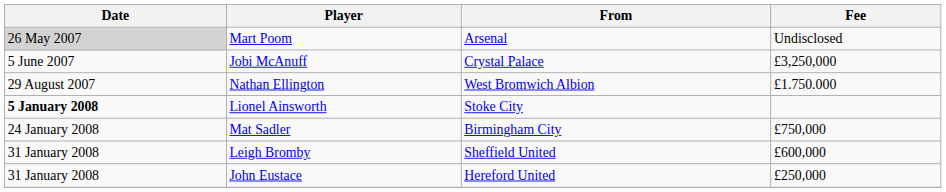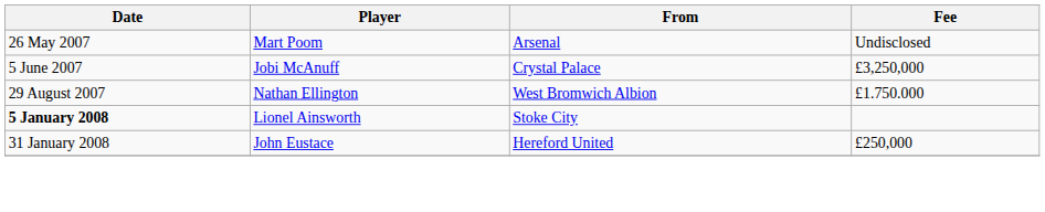Mart Poom | Date: lightgrey background -> no background
- row: 24 January 2008 | Mat Sadler | Birmingham City | £750,000
- row: 31 January 2008 | Leigh Bromby | Sheffield United | £600,000
